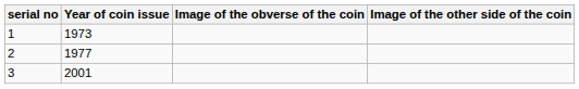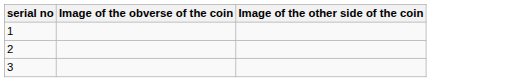- column: Year of coin issue | 1973 | 1977 | 2001
